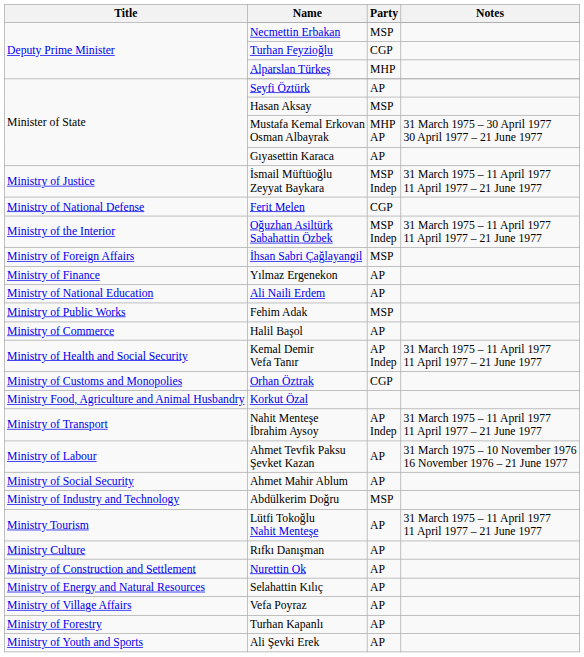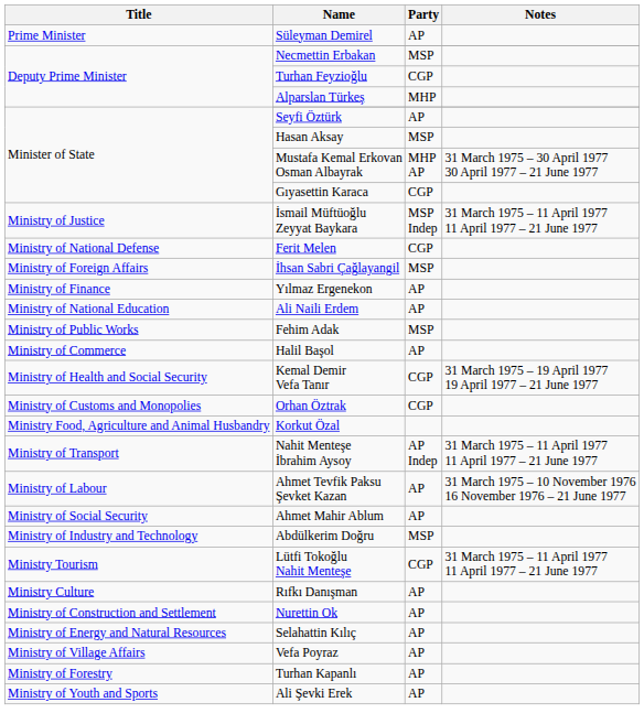+ row: Prime Minister | Süleyman Demirel | AP
Gıyasettin Karaca | Party: AP -> CGP
- row: Ministry of the Interior | Oğuzhan Asiltürk Sabahattin Özbek | MSP Indep | 31 March 1975 – 11 April 1977 11 April 1977 – 21 June 1977
Kemal Demir Vefa Tanır | Party: AP Indep -> CGP
Kemal Demir Vefa Tanır | Notes: 31 March 1975 – 11 April 1977 11 April 1977 – 21 June 1977 -> 31 March 1975 – 19 April 1977 19 April 1977 – 21 June 1977
Lütfi Tokoğlu Nahit Menteşe | Party: AP -> CGP
